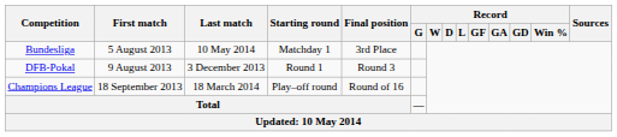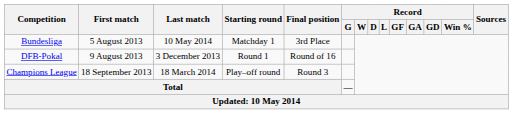DFB-Pokal | Final position: Round 3 -> Round of 16
Champions League | Final position: Round of 16 -> Round 3
